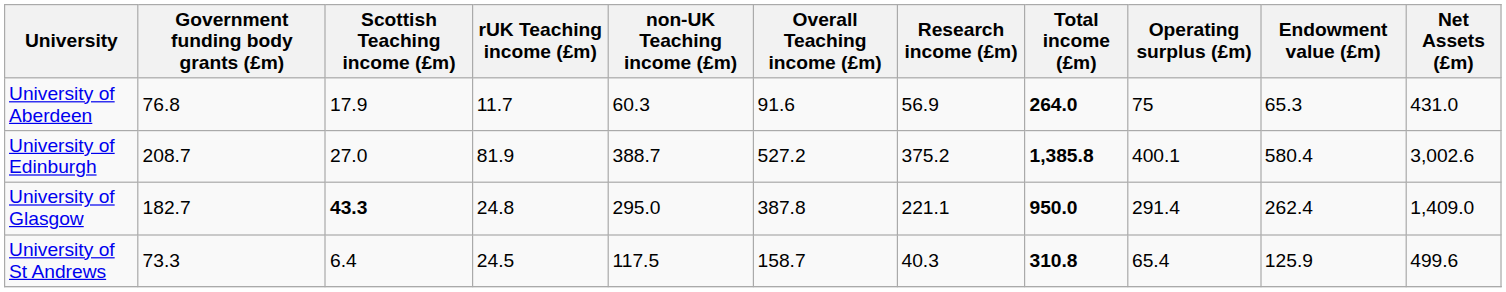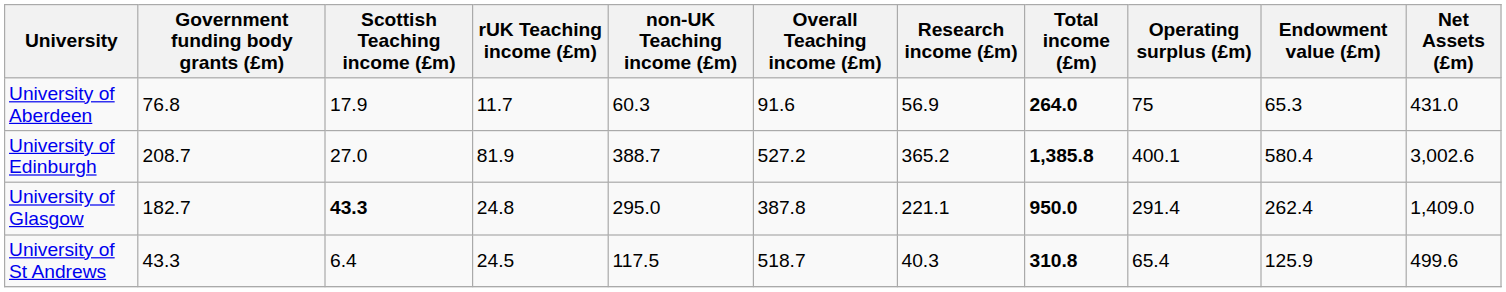University of Edinburgh | Research income (£m): 375.2 -> 365.2
University of St Andrews | Government funding body grants (£m): 73.3 -> 43.3
University of St Andrews | Overall Teaching income (£m): 158.7 -> 518.7
